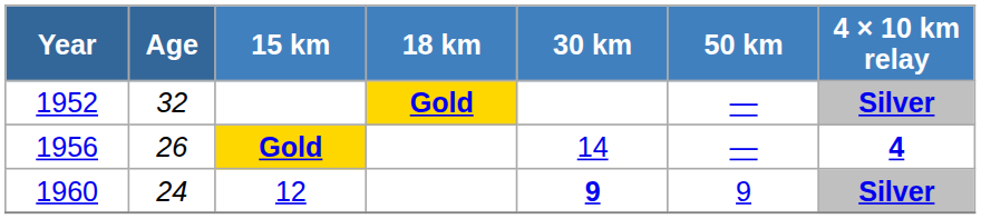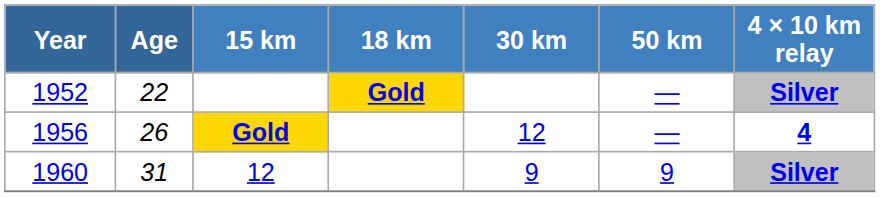1952 | Age: 32 -> 22
1956 | 30 km: 14 -> 12
1960 | Age: 24 -> 31
1960 | 30 km: bold -> normal
